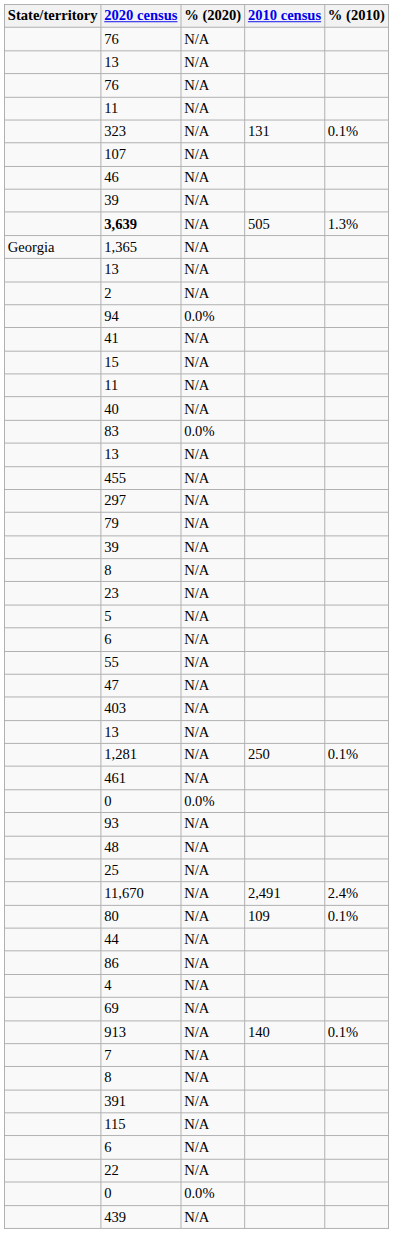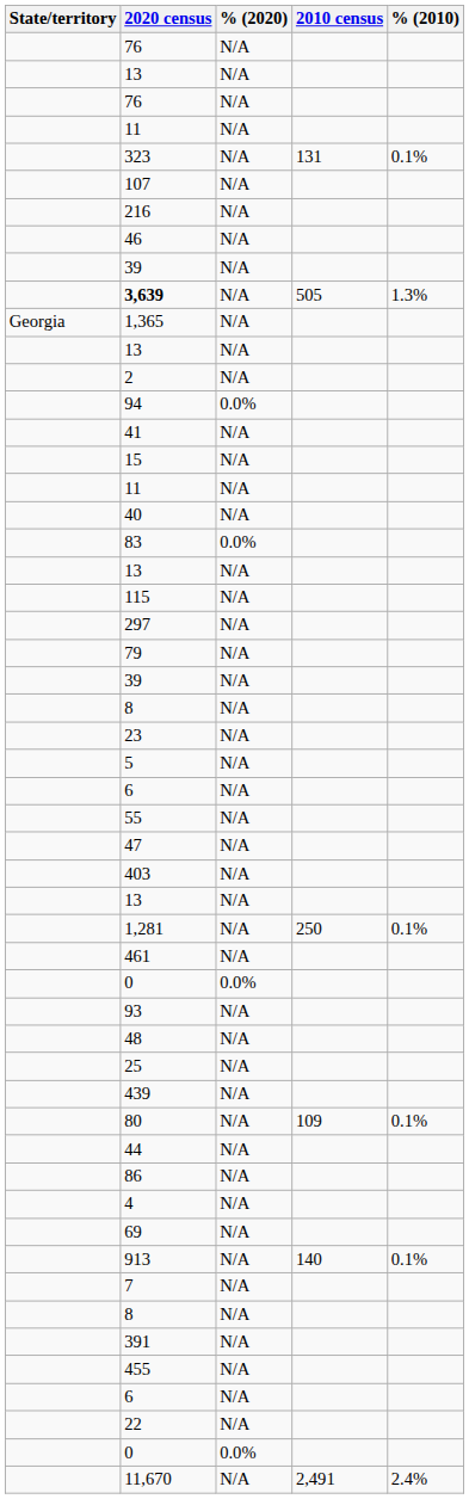+ row: 216 | N/A
rows swapped: 455 <-> 115
rows swapped: 439 <-> 11,670
